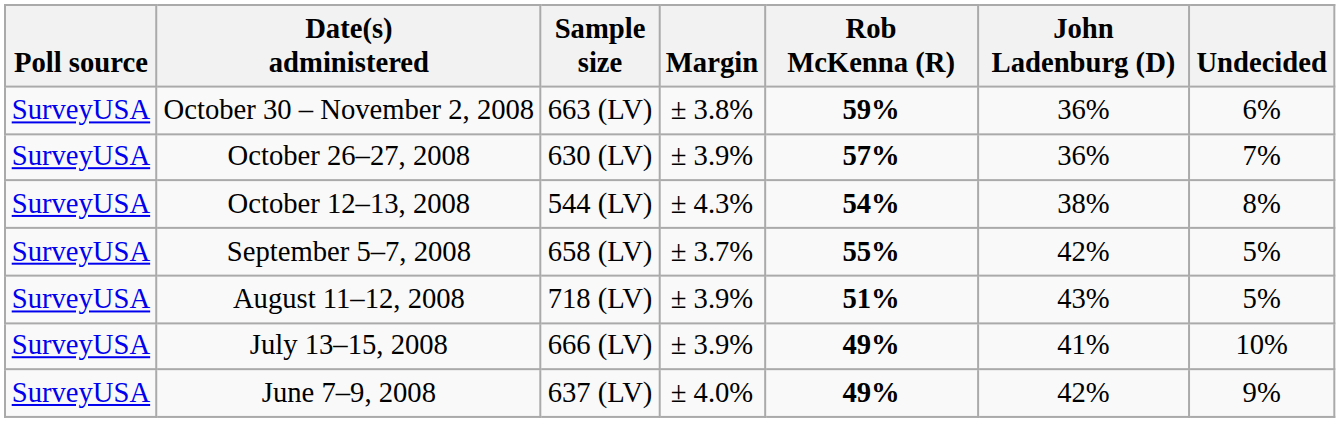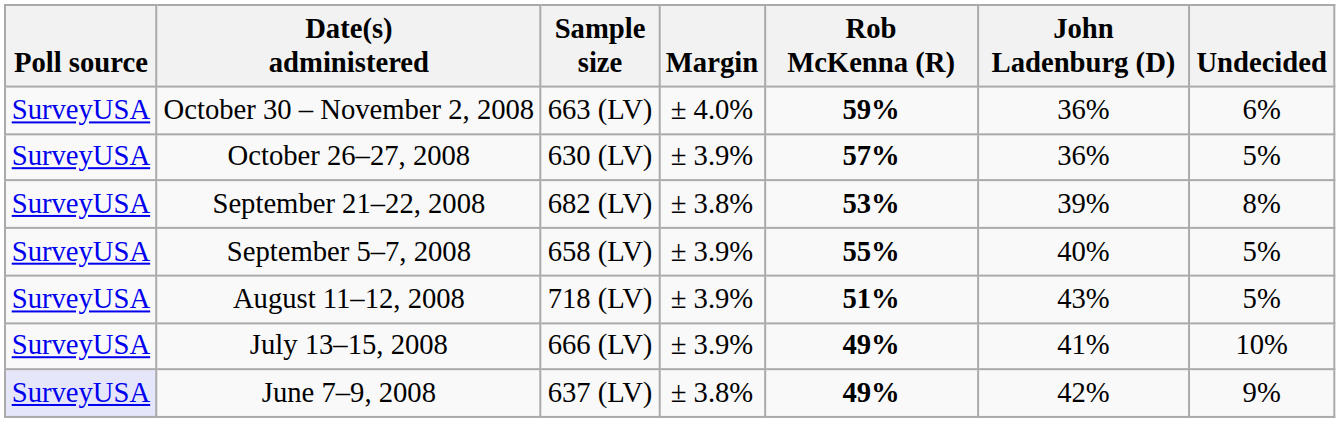October 30 – November 2, 2008 | Margin: ± 3.8% -> ± 4.0%
October 26–27, 2008 | Undecided: 7% -> 5%
- row: SurveyUSA | October 12–13, 2008 | 544 (LV) | ± 4.3% | 54% | 38% | 8%
+ row: SurveyUSA | September 21–22, 2008 | 682 (LV) | ± 3.8% | 53% | 39% | 8%
September 5–7, 2008 | Margin: ± 3.7% -> ± 3.9%
September 5–7, 2008 | John Ladenburg (D): 42% -> 40%
June 7–9, 2008 | Poll source: no background -> lavender background
June 7–9, 2008 | Margin: ± 4.0% -> ± 3.8%
